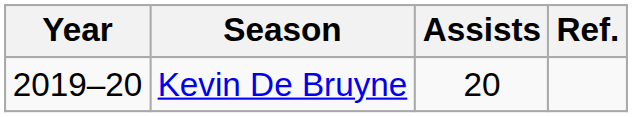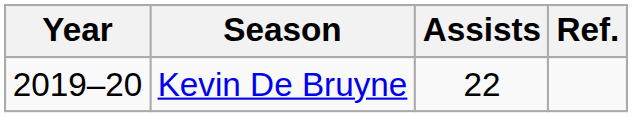Kevin De Bruyne | Assists: 20 -> 22
